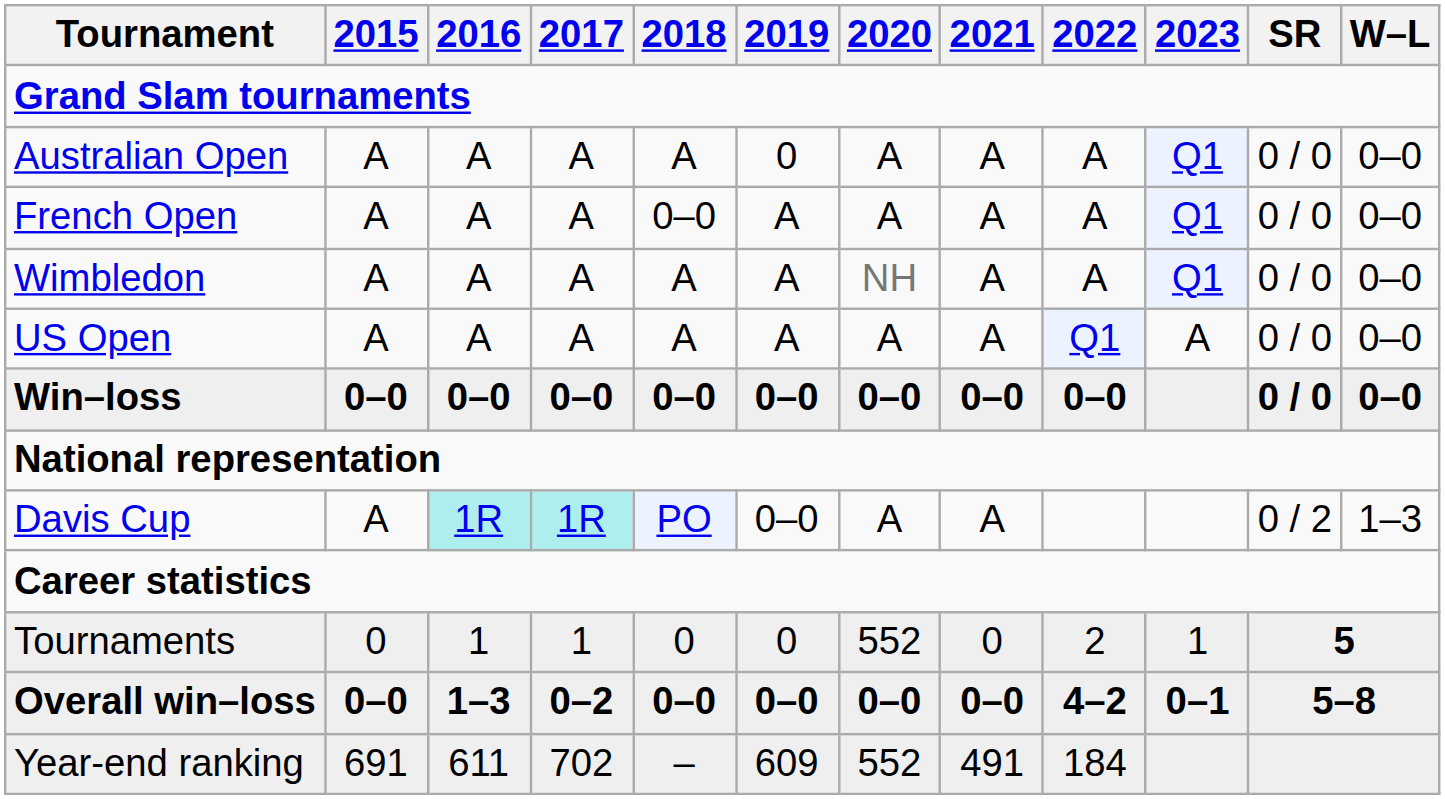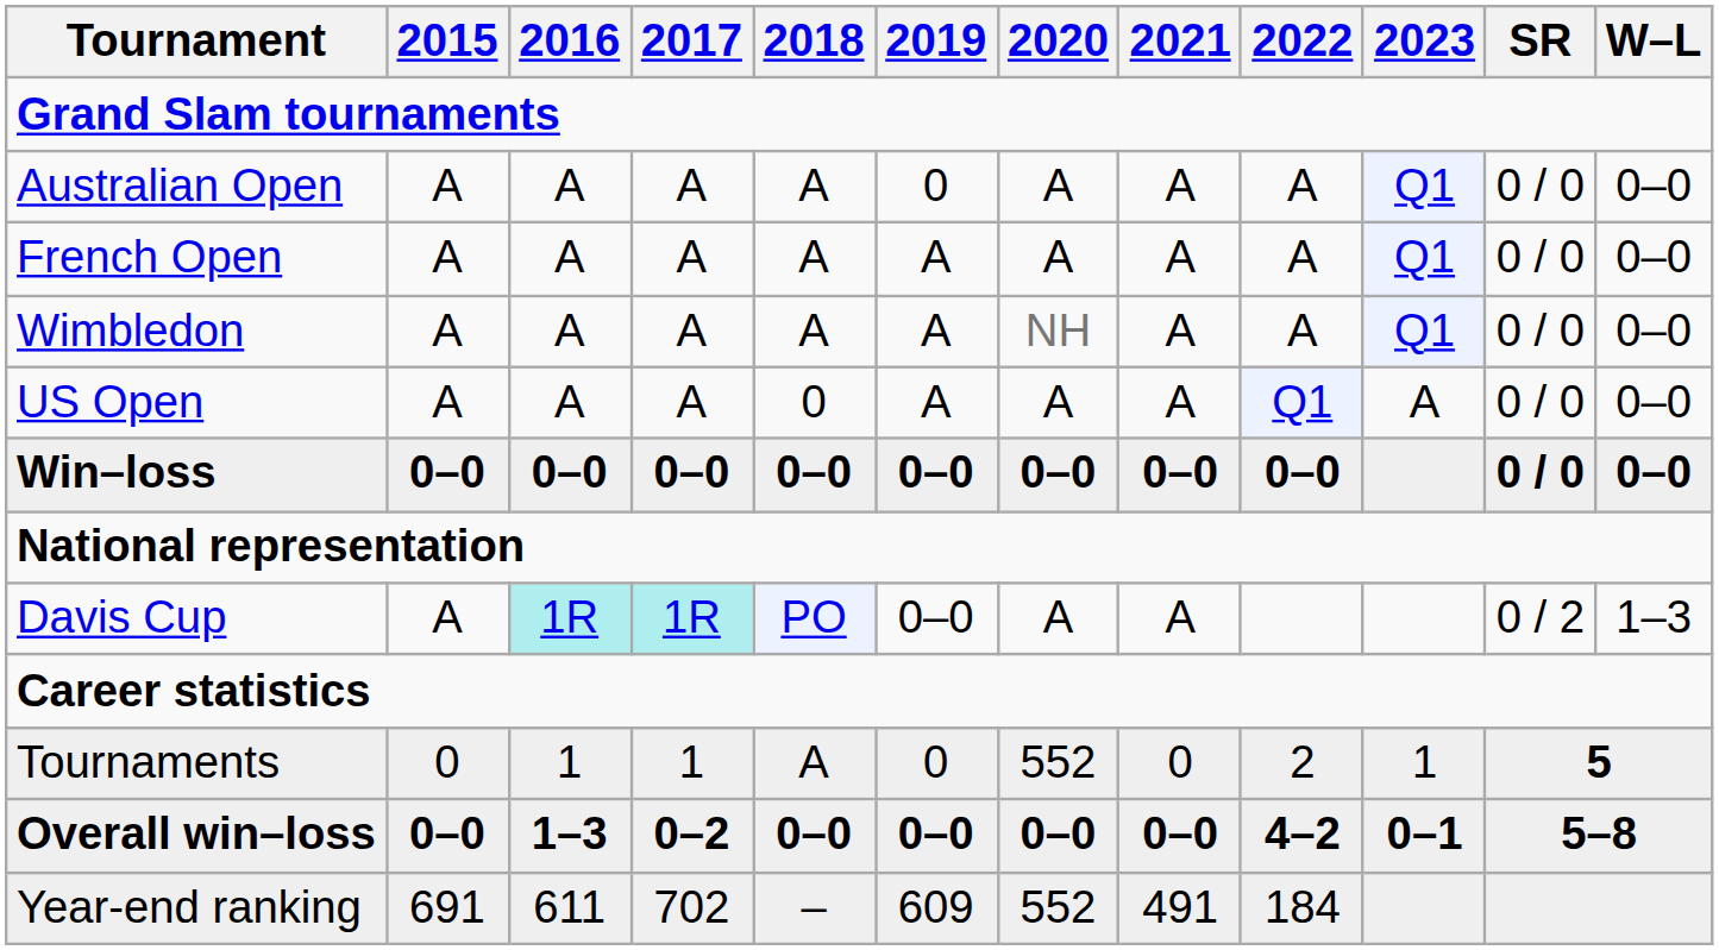French Open | 2018: 0–0 -> A
US Open | 2018: A -> 0
Tournaments | 2018: 0 -> A
